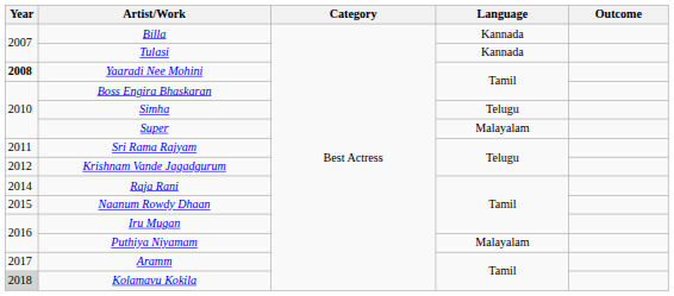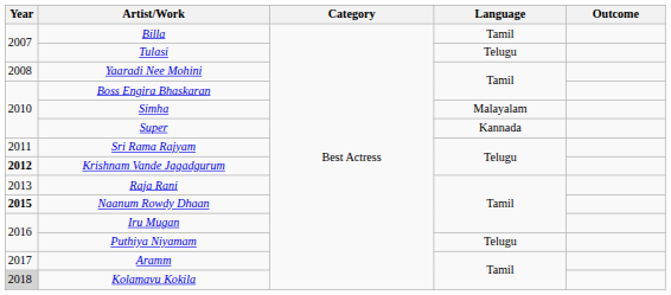Billa | Language: Kannada -> Tamil
Tulasi | Language: Kannada -> Telugu
Yaaradi Nee Mohini | Year: bold -> normal
Simha | Language: Telugu -> Malayalam
Super | Language: Malayalam -> Kannada
Krishnam Vande Jagadgurum | Year: normal -> bold
Raja Rani | Year: 2014 -> 2013
Naanum Rowdy Dhaan | Year: normal -> bold
Puthiya Niyamam | Language: Malayalam -> Telugu
